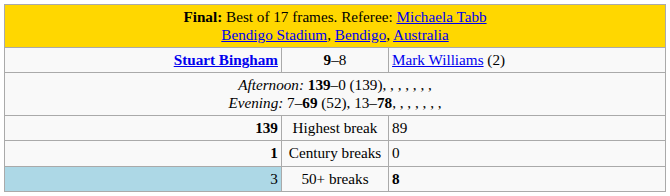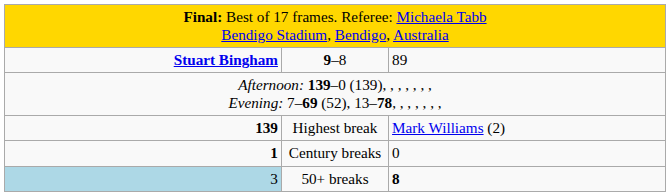9–8 | column 3: Mark Williams (2) -> 89
Highest break | column 3: 89 -> Mark Williams (2)
